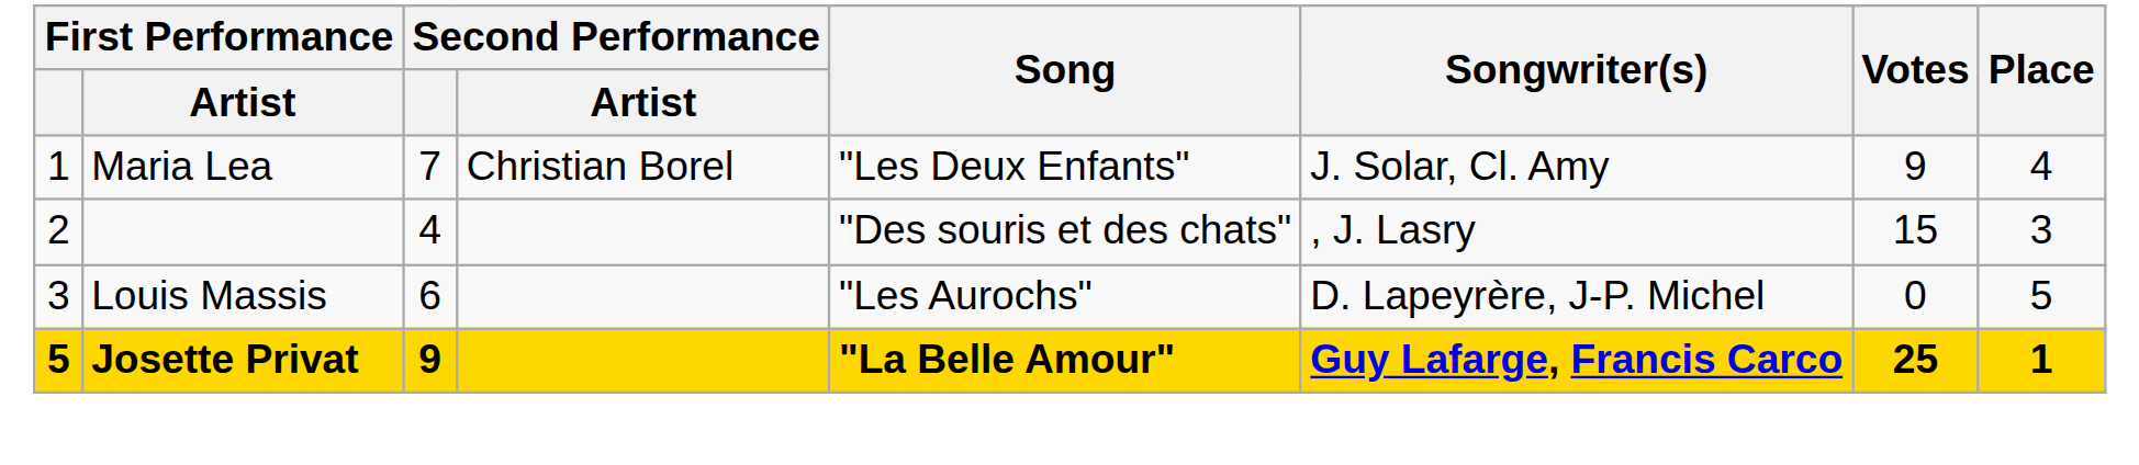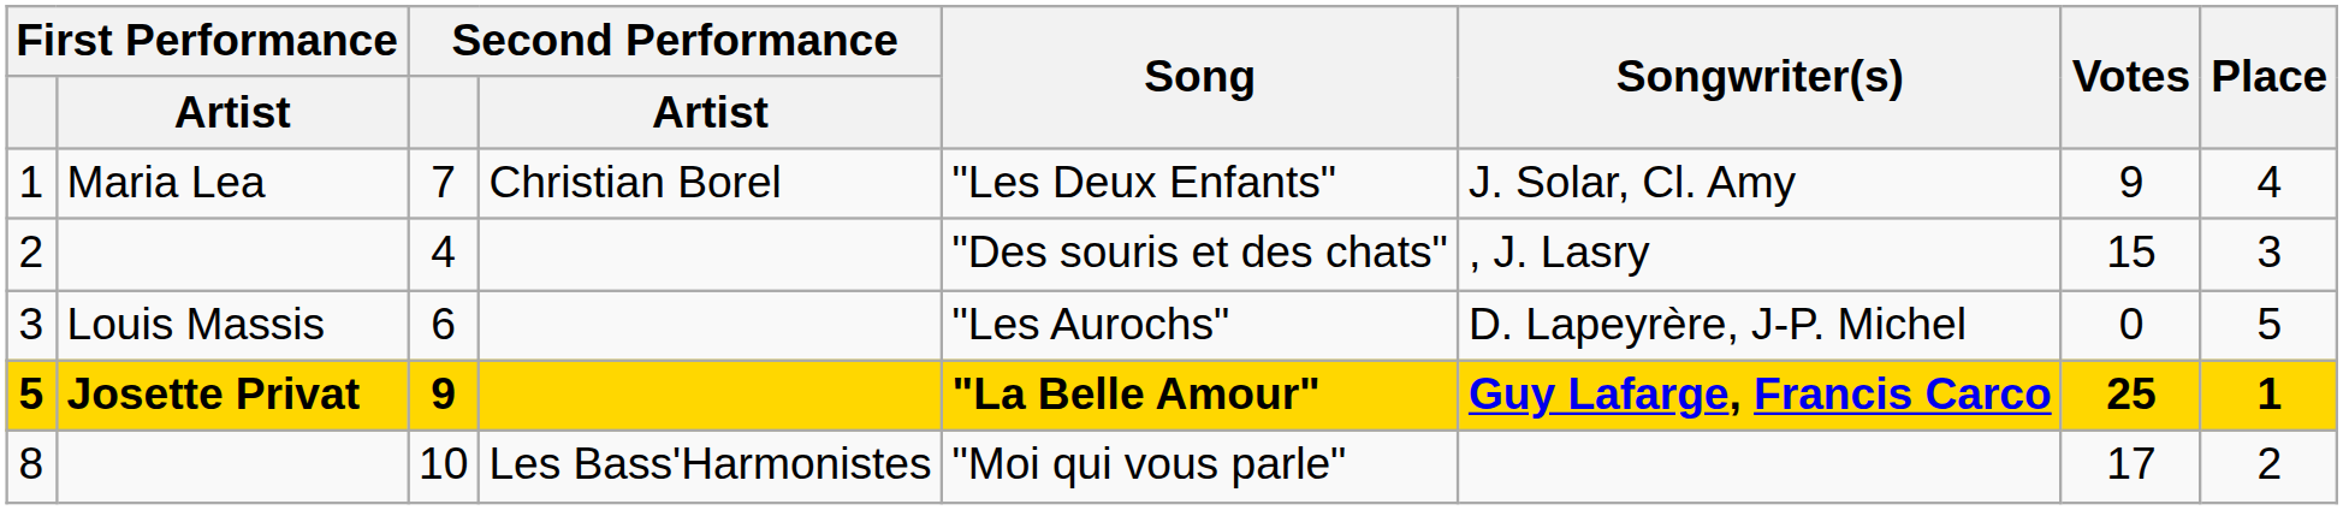+ row: 8 | 10 | Les Bass'Harmonistes | "Moi qui vous parle" | 17 | 2
